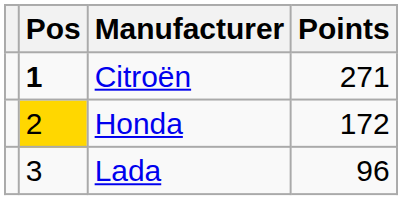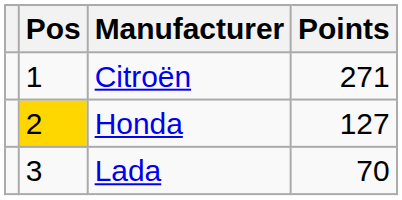Citroën | Pos: bold -> normal
Honda | Points: 172 -> 127
Lada | Points: 96 -> 70
